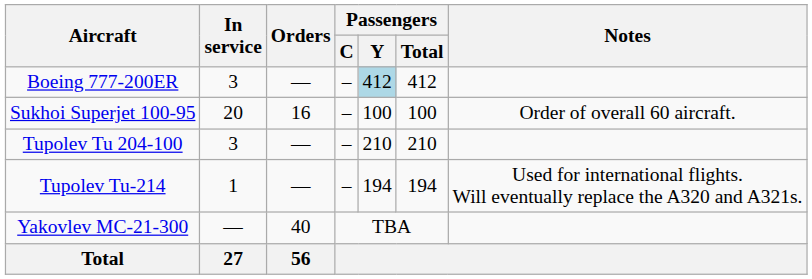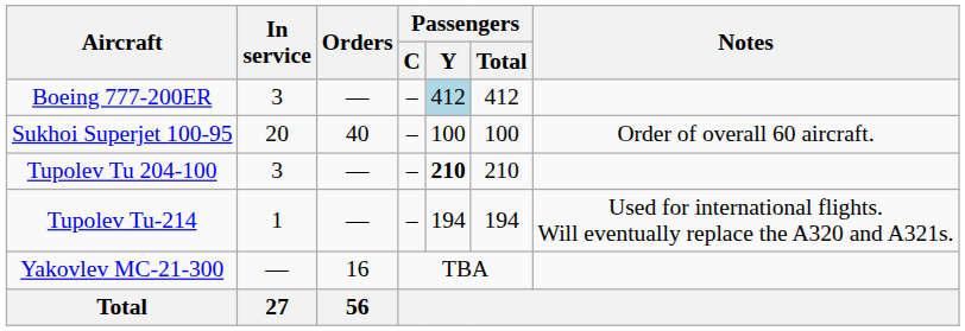Sukhoi Superjet 100-95 | Orders: 16 -> 40
Tupolev Tu 204-100 | Passengers / Y: normal -> bold
Yakovlev MC-21-300 | Orders: 40 -> 16
